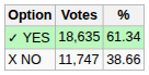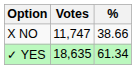rows swapped: ✓ YES <-> X NO
